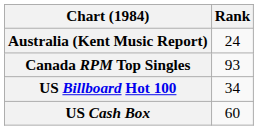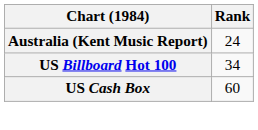- row: Canada RPM Top Singles | 93
